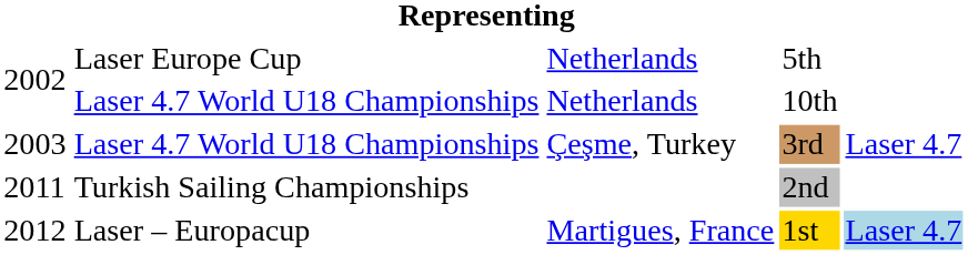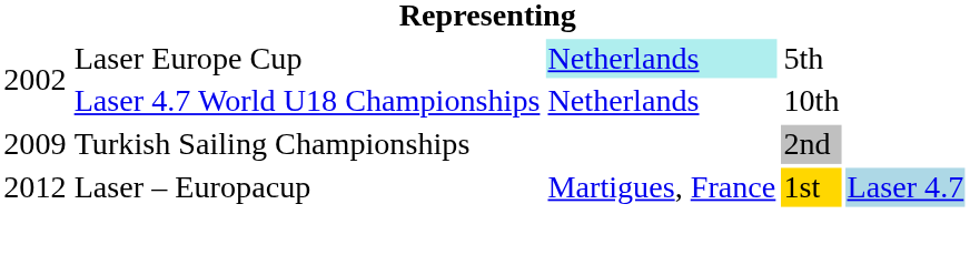5th | column 3: no background -> paleturquoise background
- row: 2003 | Laser 4.7 World U18 Championships | Çeşme, Turkey | 3rd | Laser 4.7
2nd | column 1: 2011 -> 2009
